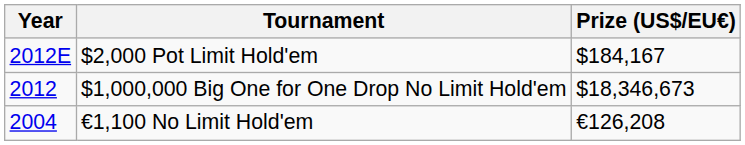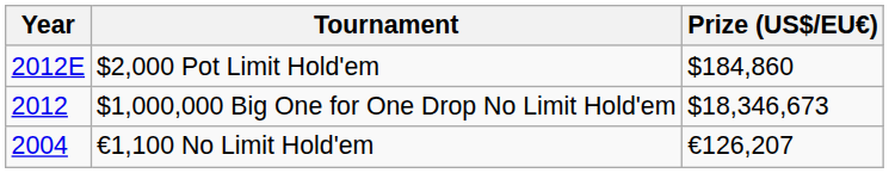$2,000 Pot Limit Hold'em | Prize (US$/EU€): $184,167 -> $184,860
€1,100 No Limit Hold'em | Prize (US$/EU€): €126,208 -> €126,207
